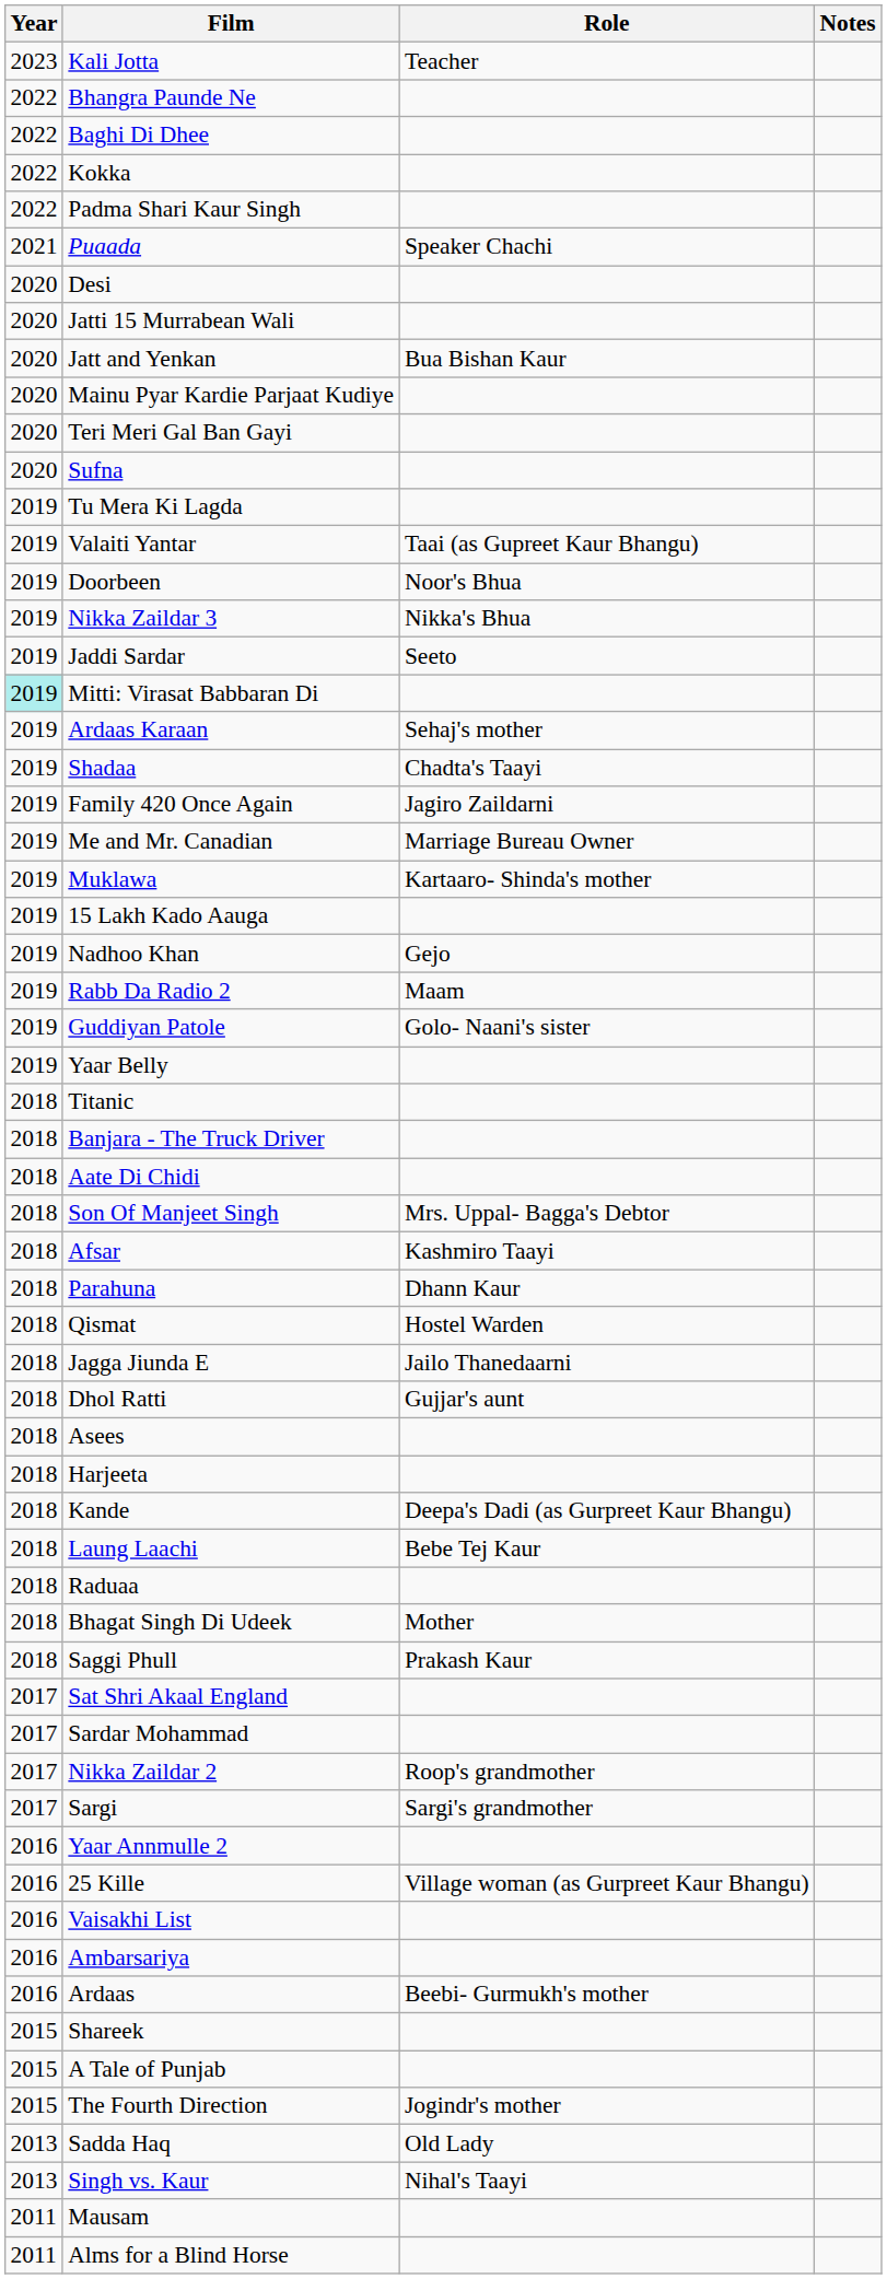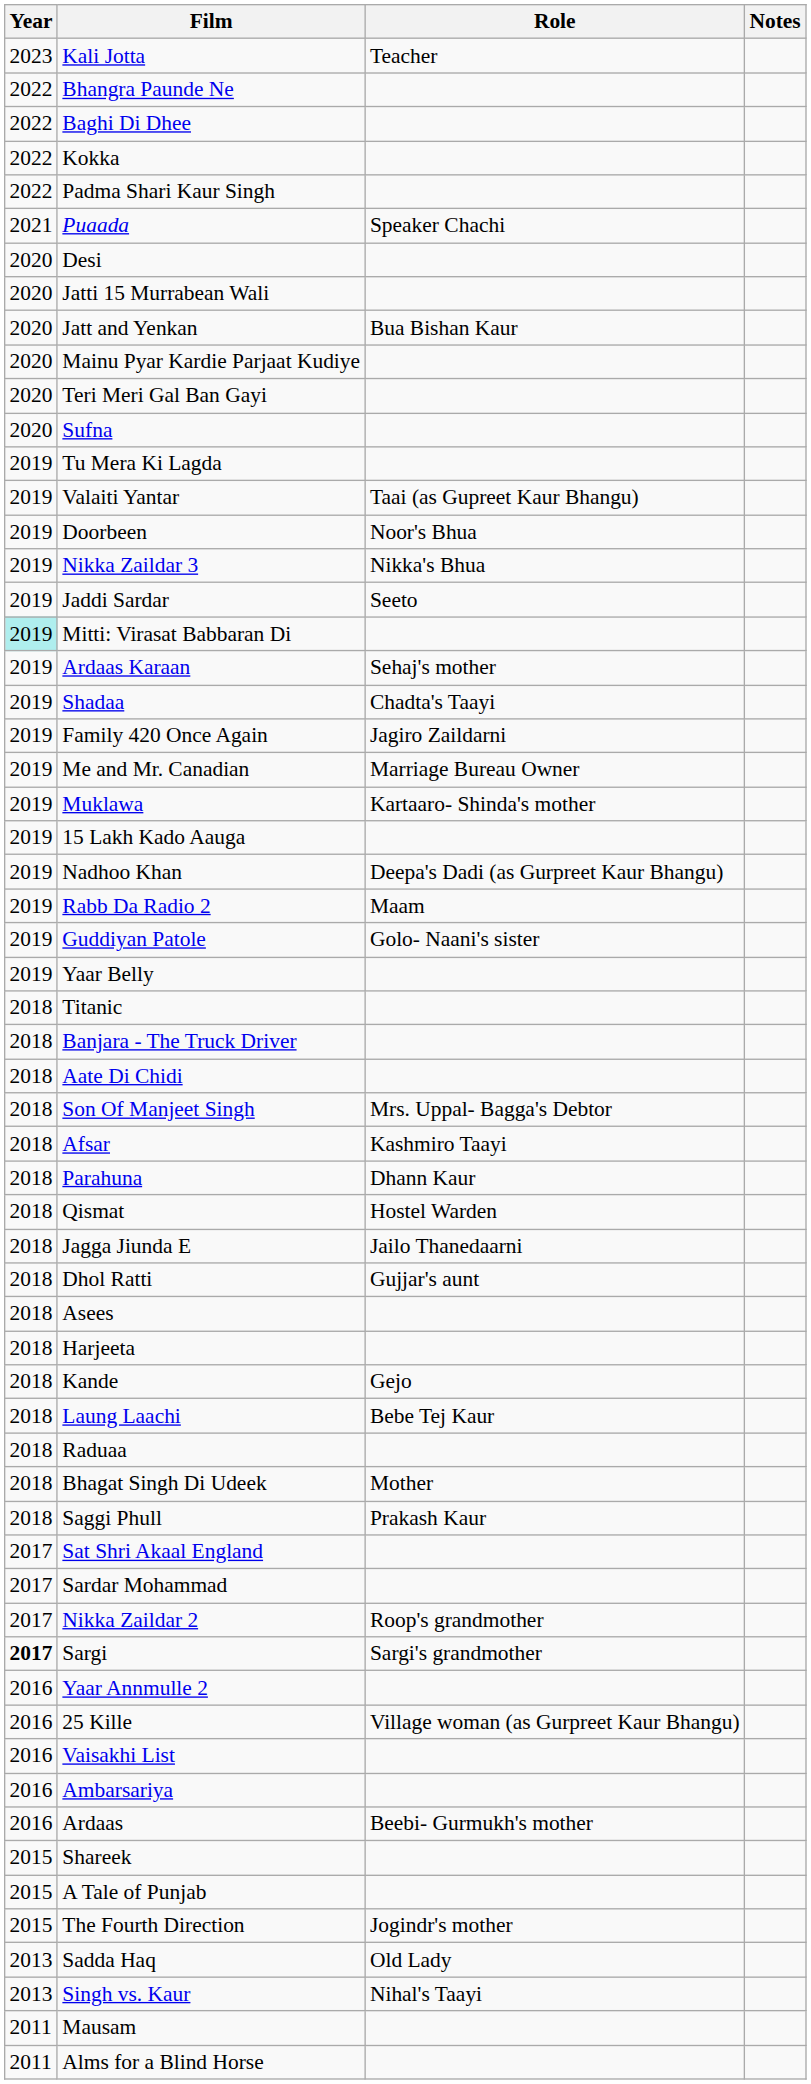Nadhoo Khan | Role: Gejo -> Deepa's Dadi (as Gurpreet Kaur Bhangu)
Kande | Role: Deepa's Dadi (as Gurpreet Kaur Bhangu) -> Gejo
Sargi | Year: normal -> bold
